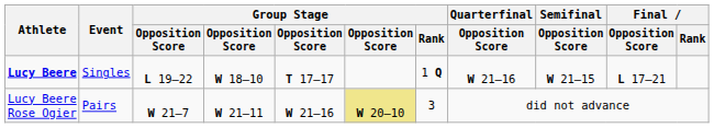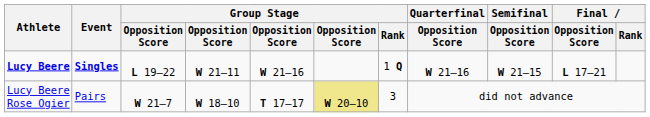Lucy Beere | Event: normal -> bold
Lucy Beere | column 4: W 18―10 -> W 21–11
Lucy Beere | column 5: T 17―17 -> W 21–16
Lucy Beere Rose Ogier | column 4: W 21–11 -> W 18―10
Lucy Beere Rose Ogier | column 5: W 21–16 -> T 17―17
